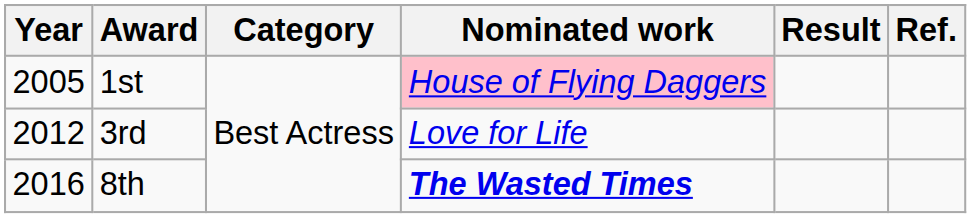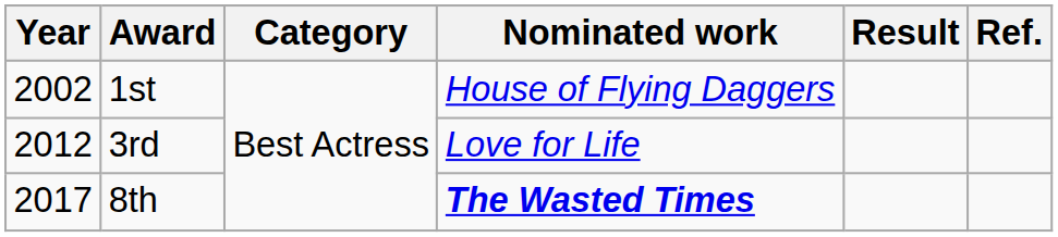1st | Year: 2005 -> 2002
1st | Nominated work: pink background -> no background
8th | Year: 2016 -> 2017
